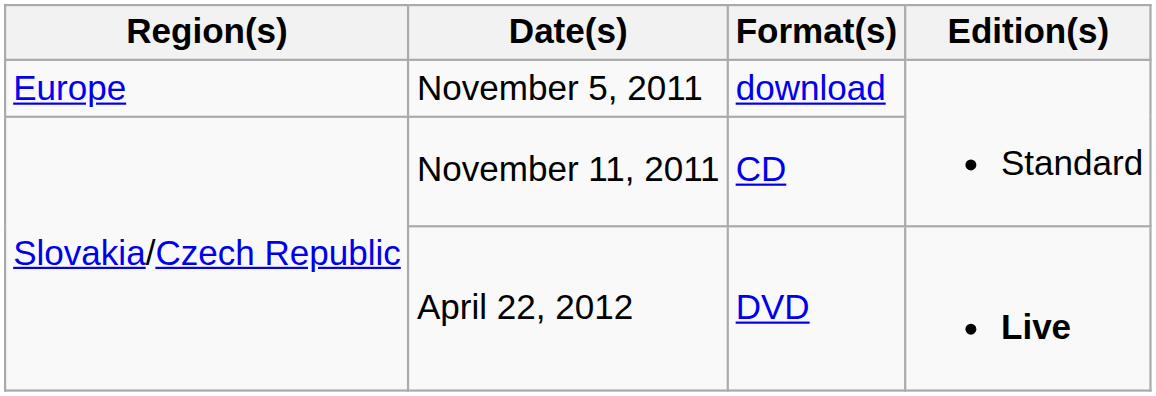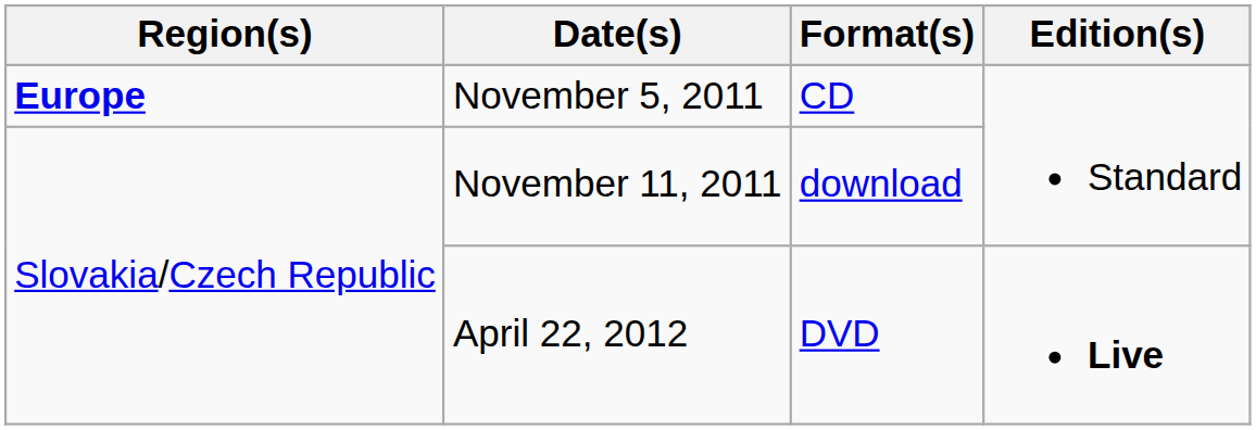November 5, 2011 | Region(s): normal -> bold
November 5, 2011 | Format(s): download -> CD
November 11, 2011 | Format(s): CD -> download
